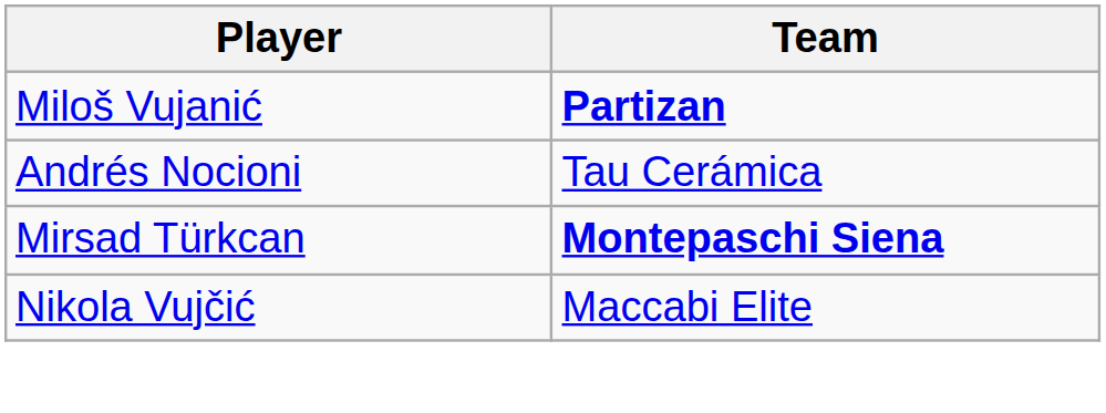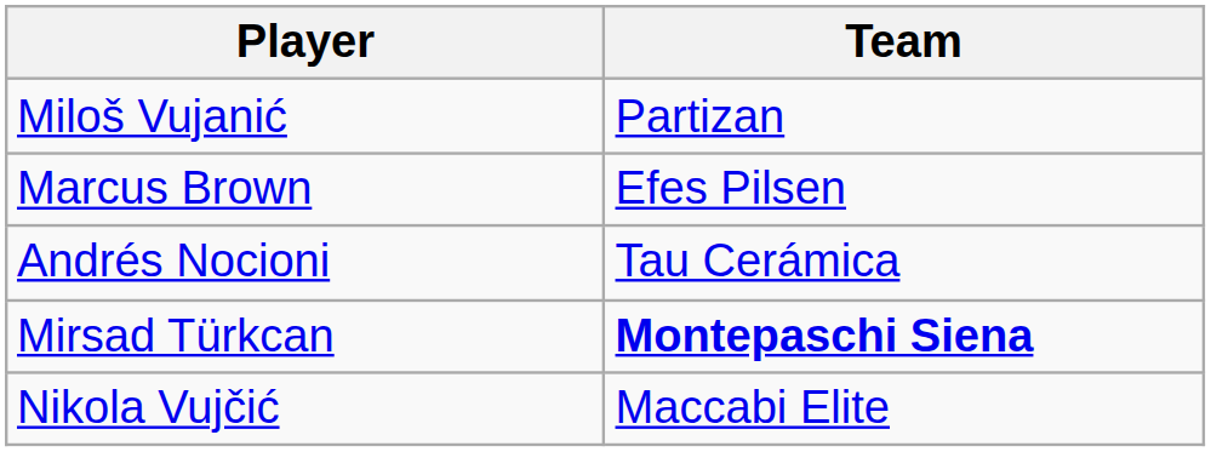Miloš Vujanić | Team: bold -> normal
+ row: Marcus Brown | Efes Pilsen
